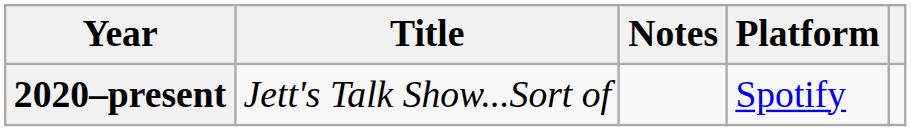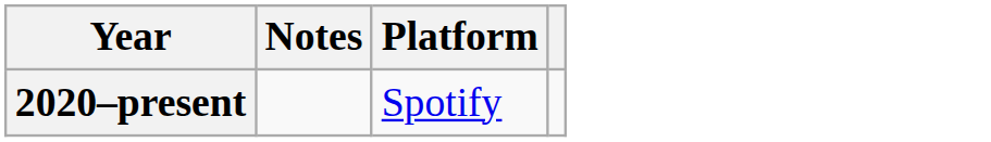- column: Title | Jett's Talk Show...Sort of
